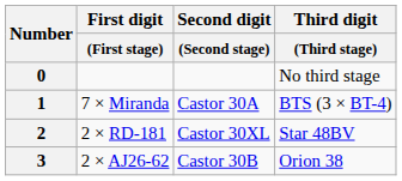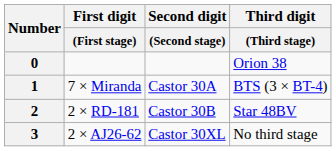0 | Third digit / (Third stage): No third stage -> Orion 38
2 | Second digit / (Second stage): Castor 30XL -> Castor 30B
3 | Second digit / (Second stage): Castor 30B -> Castor 30XL
3 | Third digit / (Third stage): Orion 38 -> No third stage
